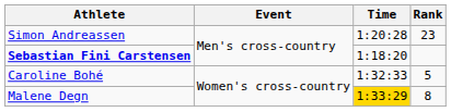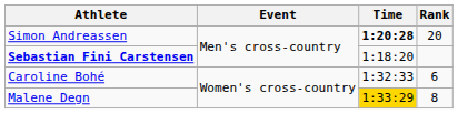Simon Andreassen | Time: normal -> bold
Simon Andreassen | Rank: 23 -> 20
Caroline Bohé | Rank: 5 -> 6
